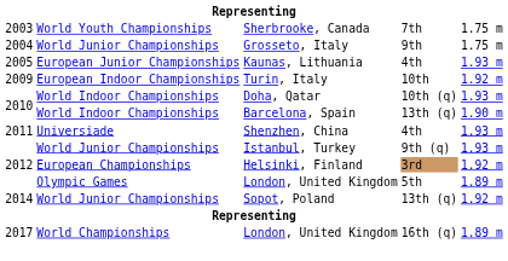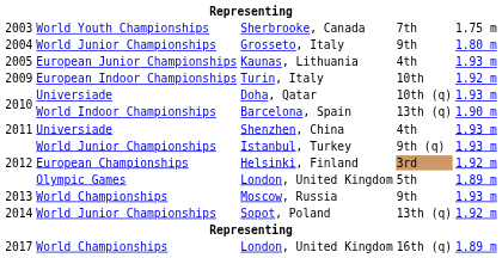Grosseto, Italy | column 5: 1.75 m -> 1.80 m
Doha, Qatar | column 2: World Indoor Championships -> Universiade
+ row: 2013 | World Championships | Moscow, Russia | 9th | 1.93 m
